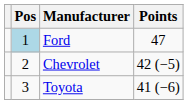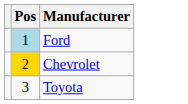- column: Points | 47 | 42 (−5) | 41 (−6)
Chevrolet | Pos: no background -> gold background
